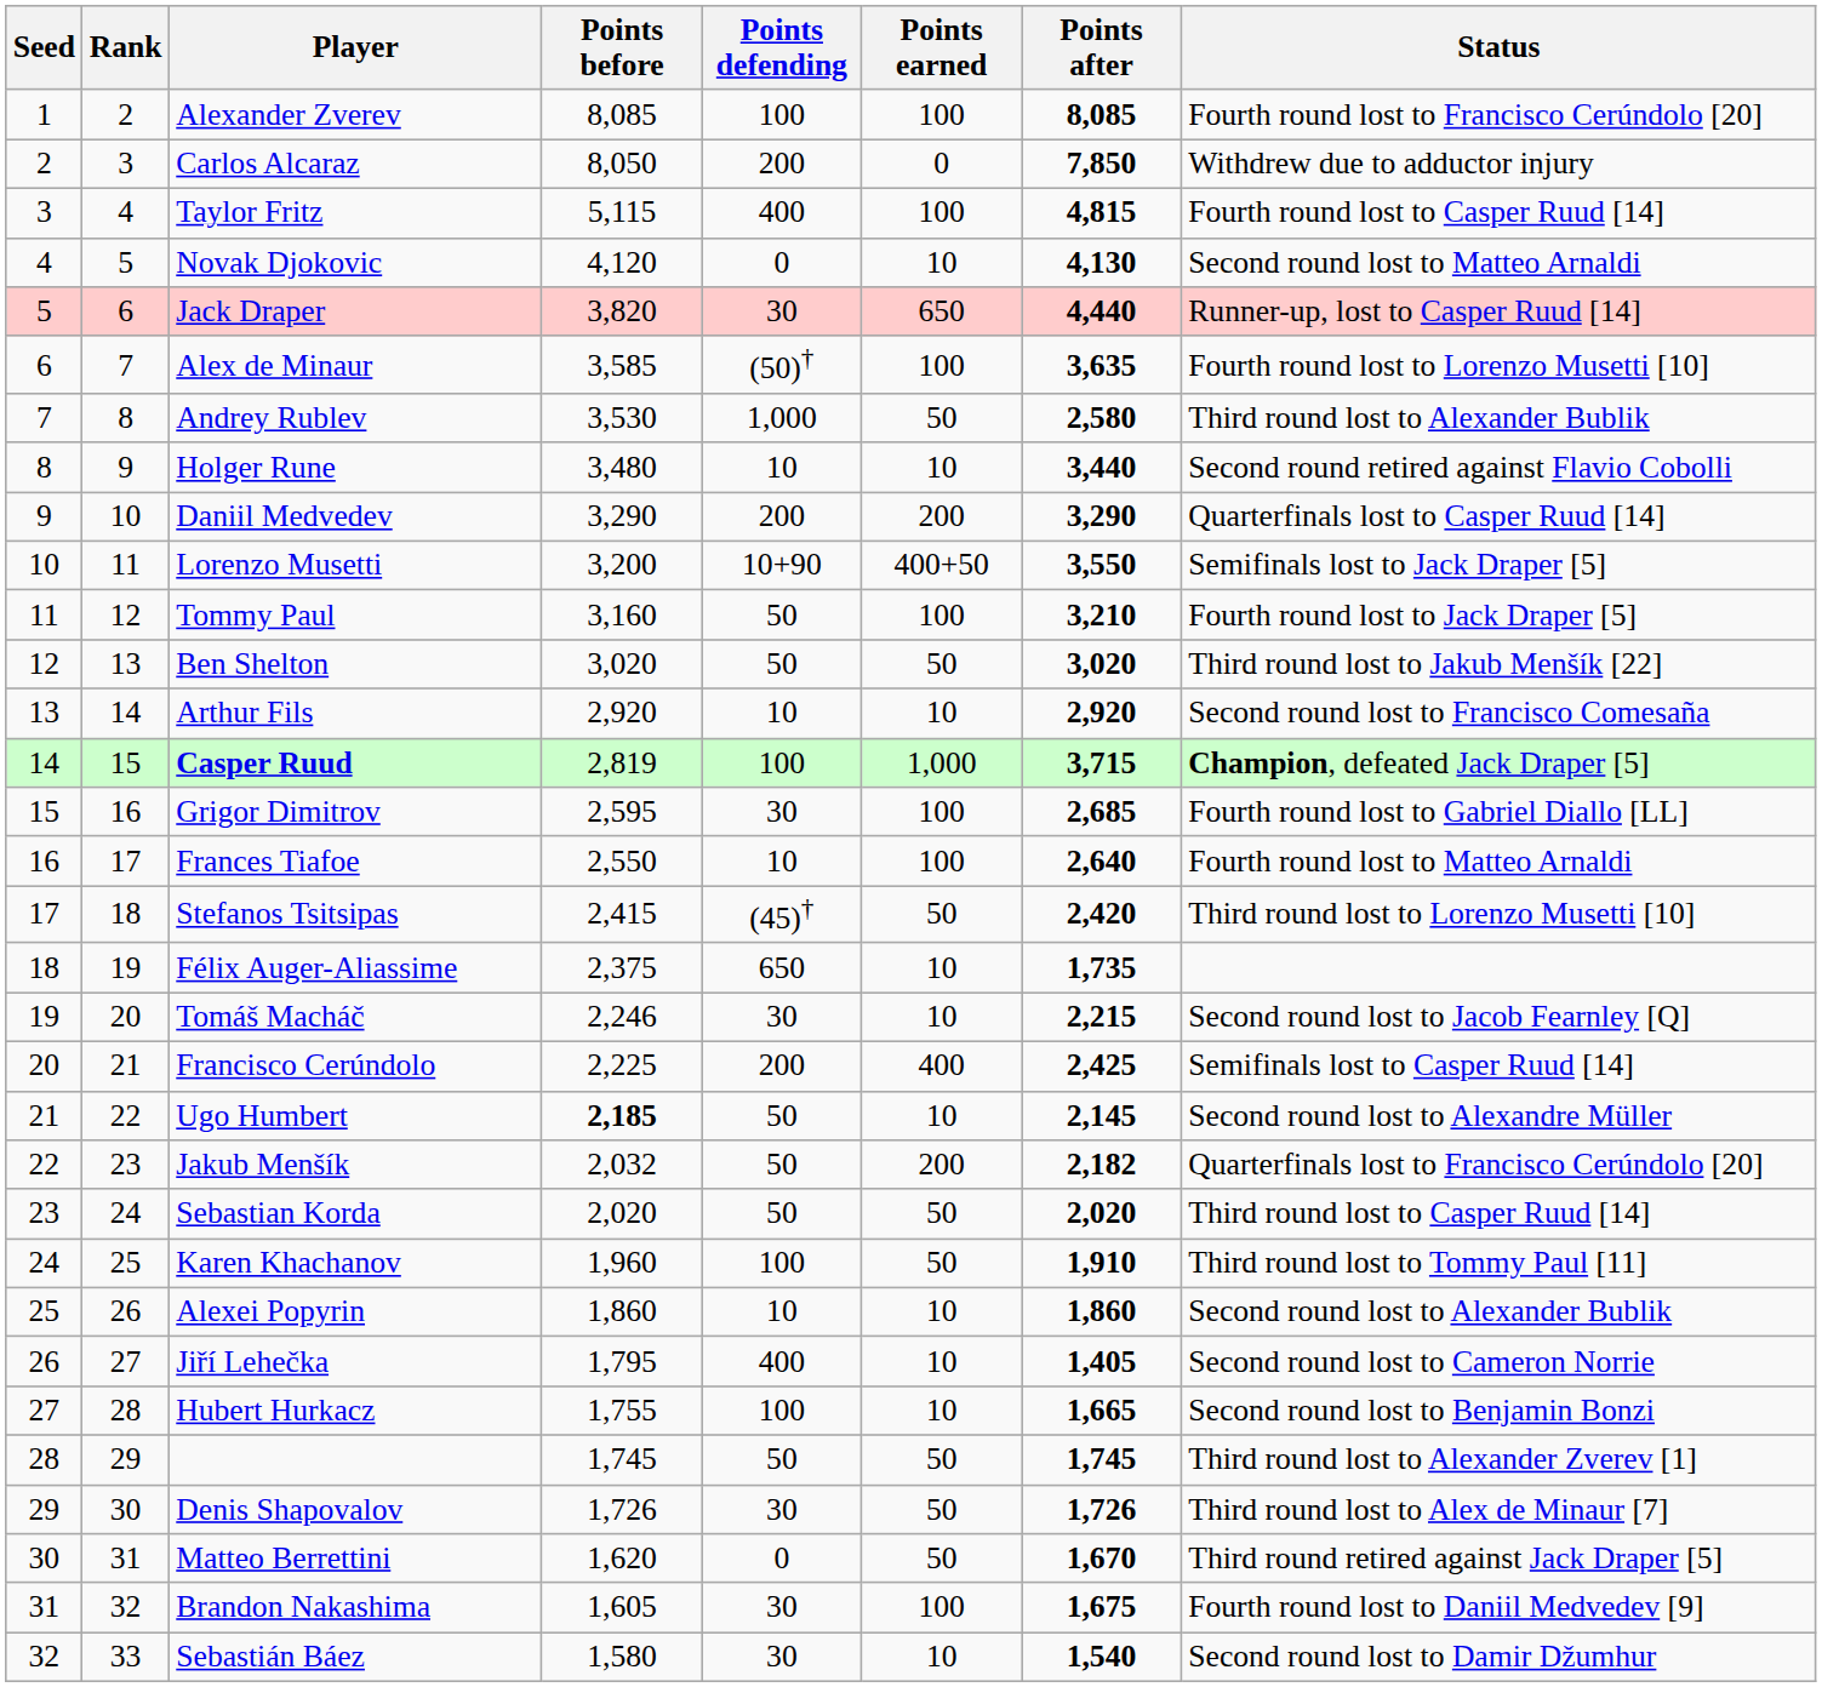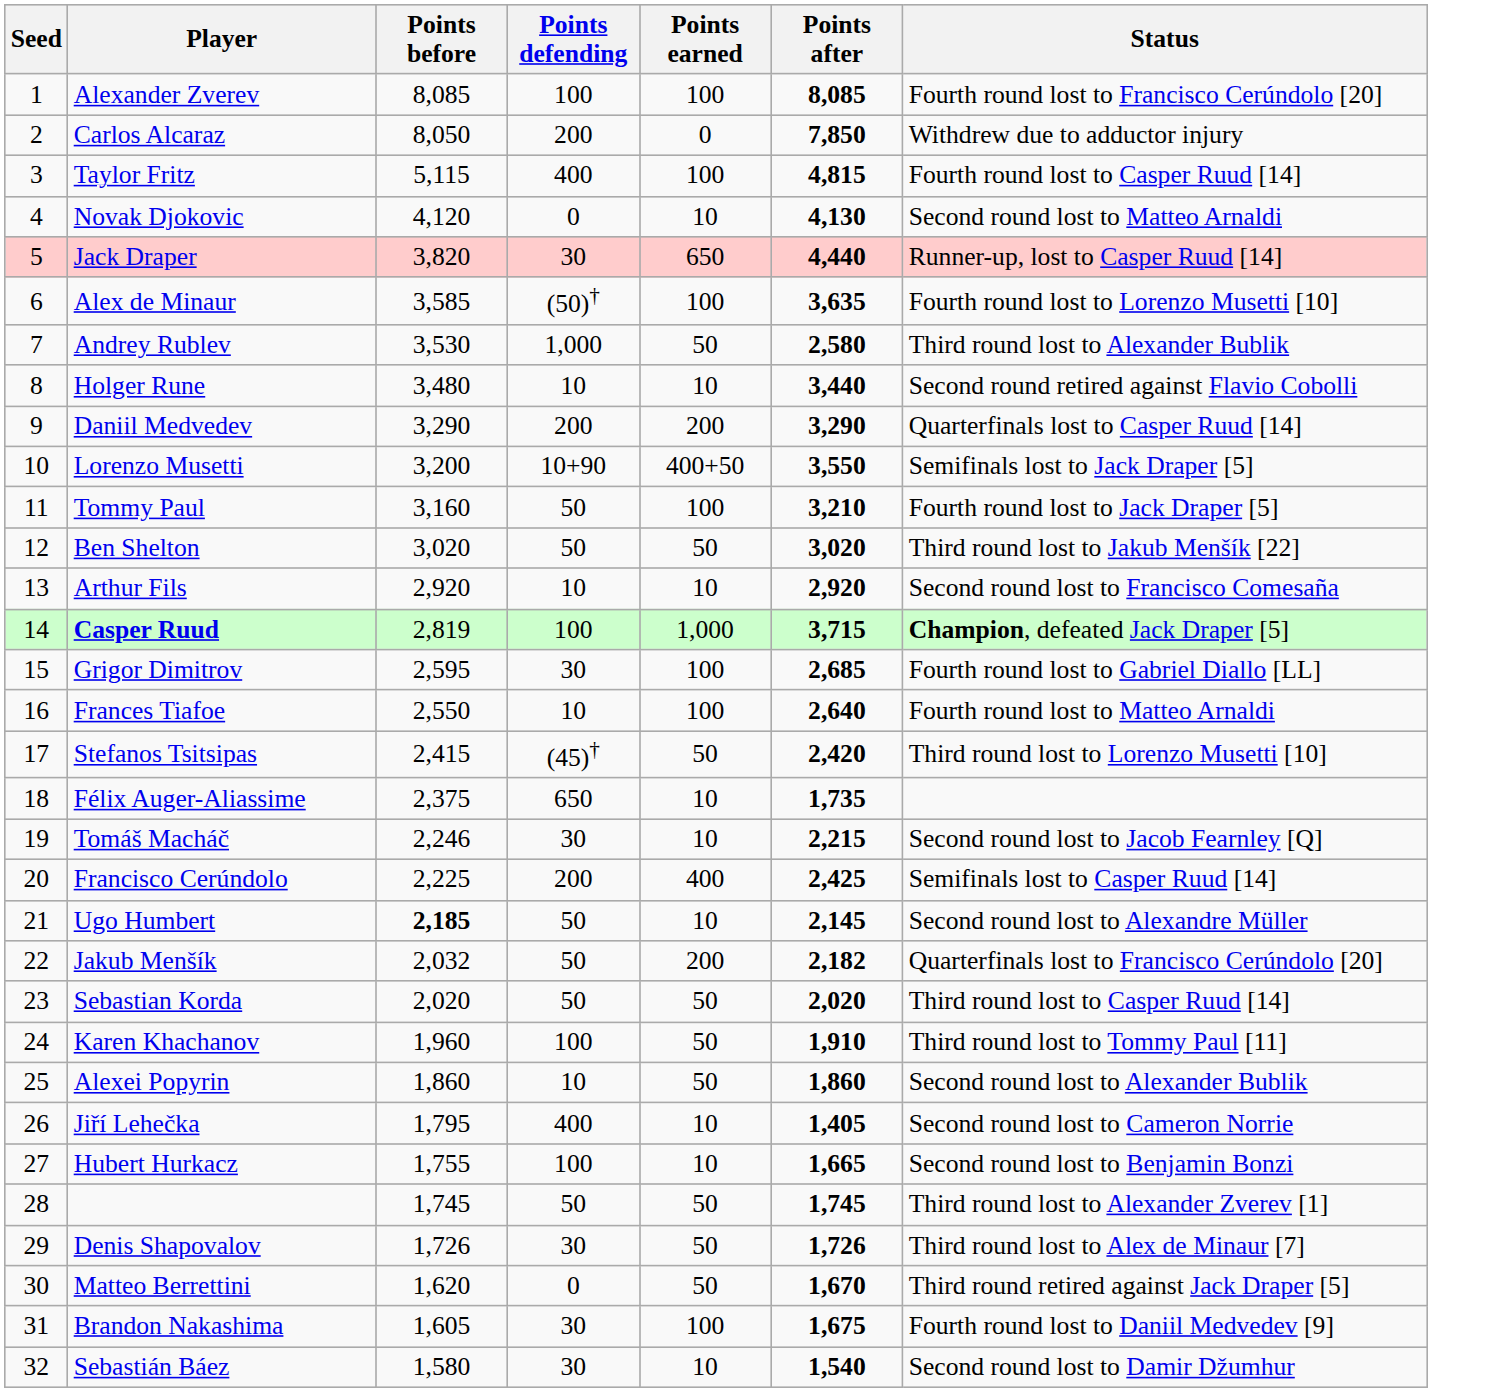- column: Rank | 2 | 3 | 4 | 5 | 6 | 7 | 8 | 9 | 10 | 11 | 12 | 13 | 14 | 15 | 16 | 17 | 18 | 19 | 20 | 21 | 22 | 23 | 24 | 25 | 26 | 27 | 28 | 29 | 30 | 31 | 32 | 33
Alexei Popyrin | Points earned: 10 -> 50
